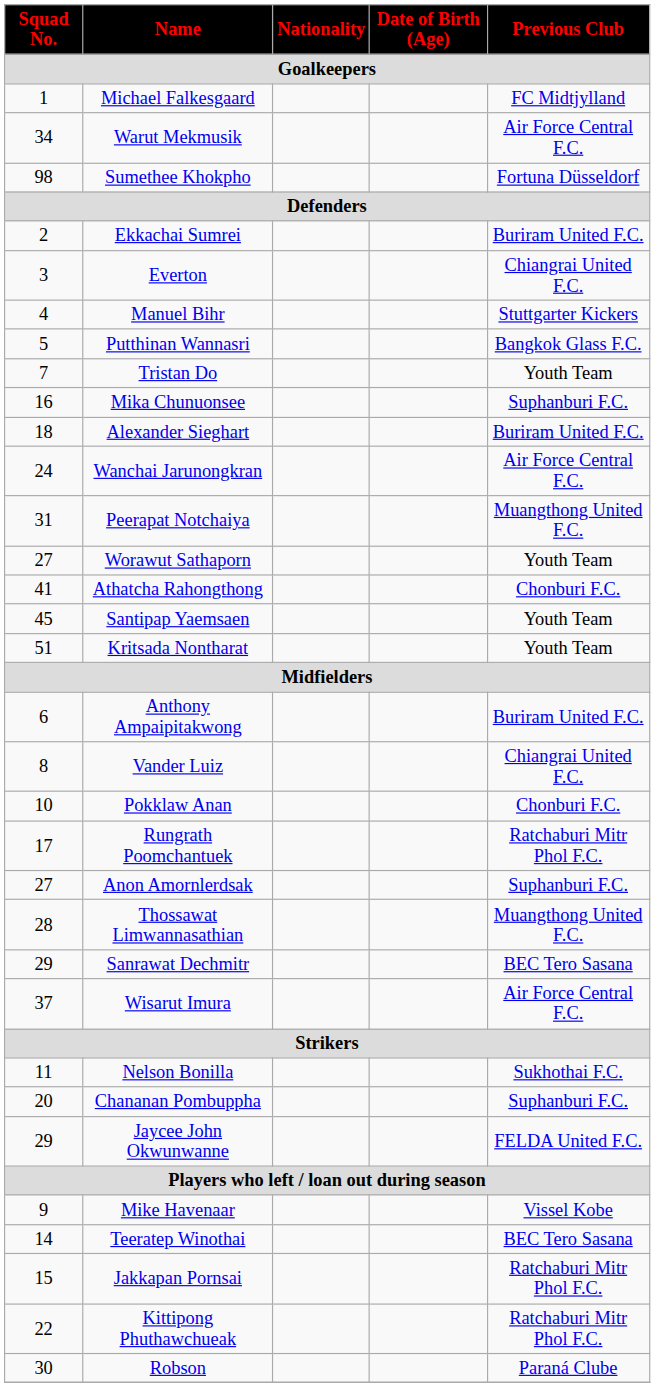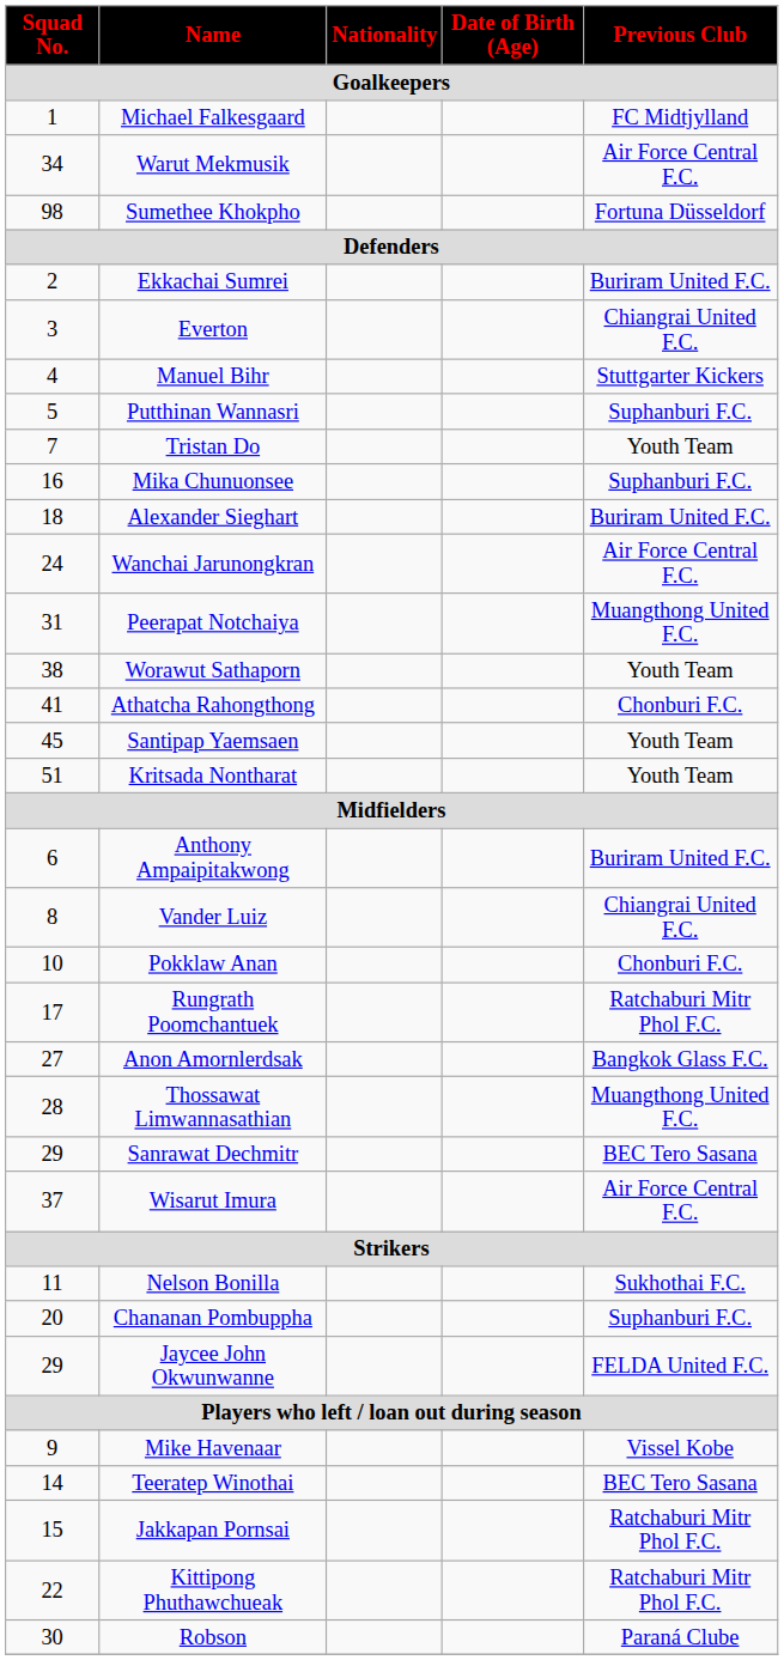Putthinan Wannasri | Previous Club: Bangkok Glass F.C. -> Suphanburi F.C.
Worawut Sathaporn | Squad No.: 27 -> 38
Anon Amornlerdsak | Previous Club: Suphanburi F.C. -> Bangkok Glass F.C.
